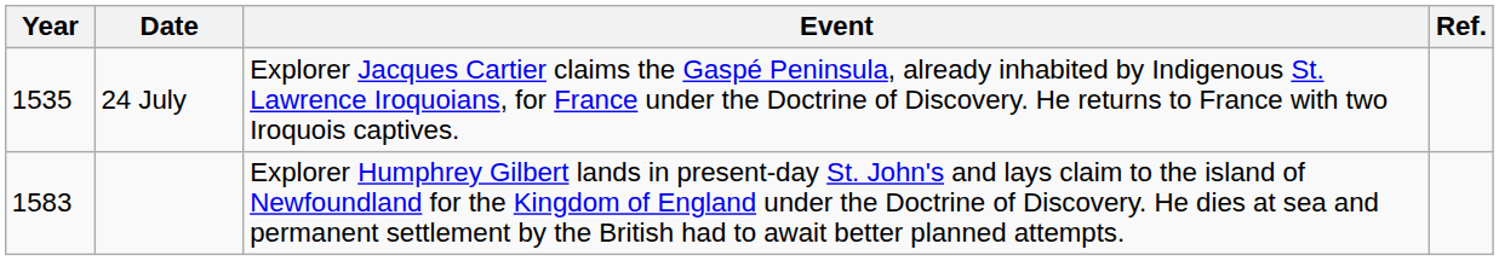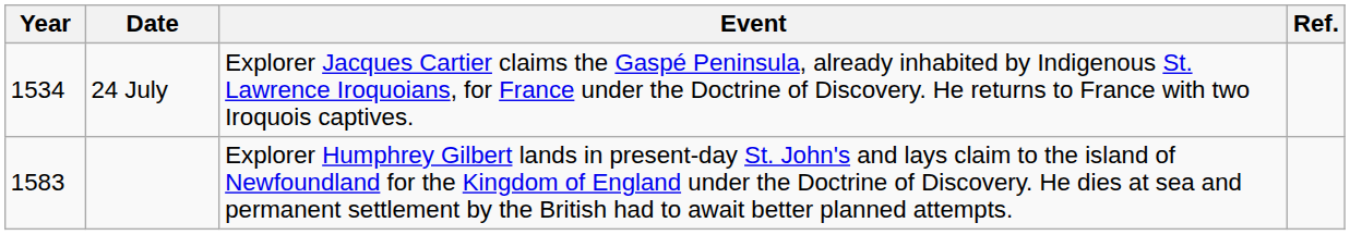24 July | Year: 1535 -> 1534
